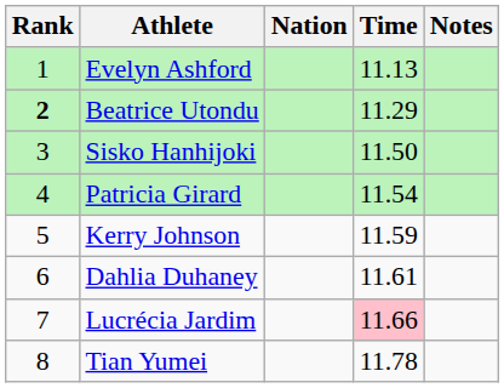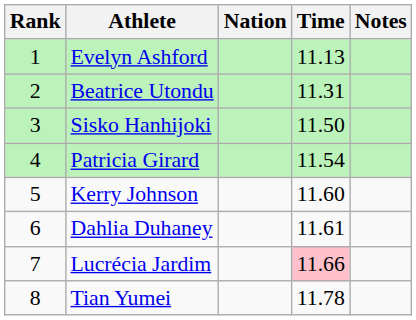Beatrice Utondu | Rank: bold -> normal
Beatrice Utondu | Time: 11.29 -> 11.31
Kerry Johnson | Time: 11.59 -> 11.60
